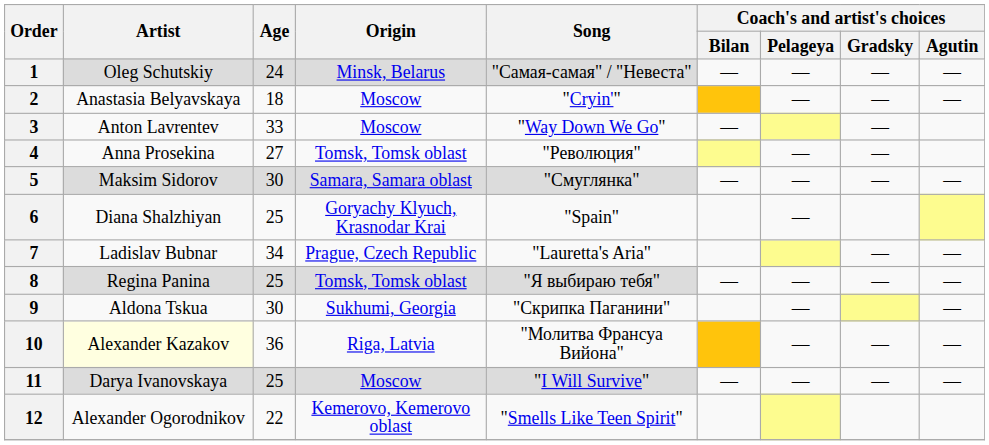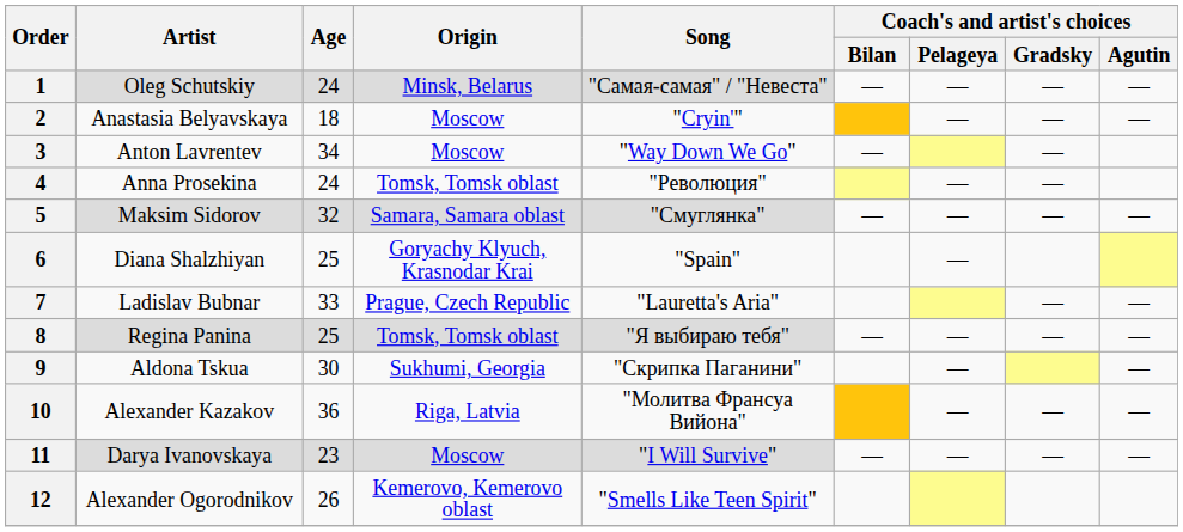3 | Age: 33 -> 34
4 | Age: 27 -> 24
5 | Age: 30 -> 32
7 | Age: 34 -> 33
10 | Artist: lightyellow background -> no background
11 | Age: 25 -> 23
12 | Age: 22 -> 26
